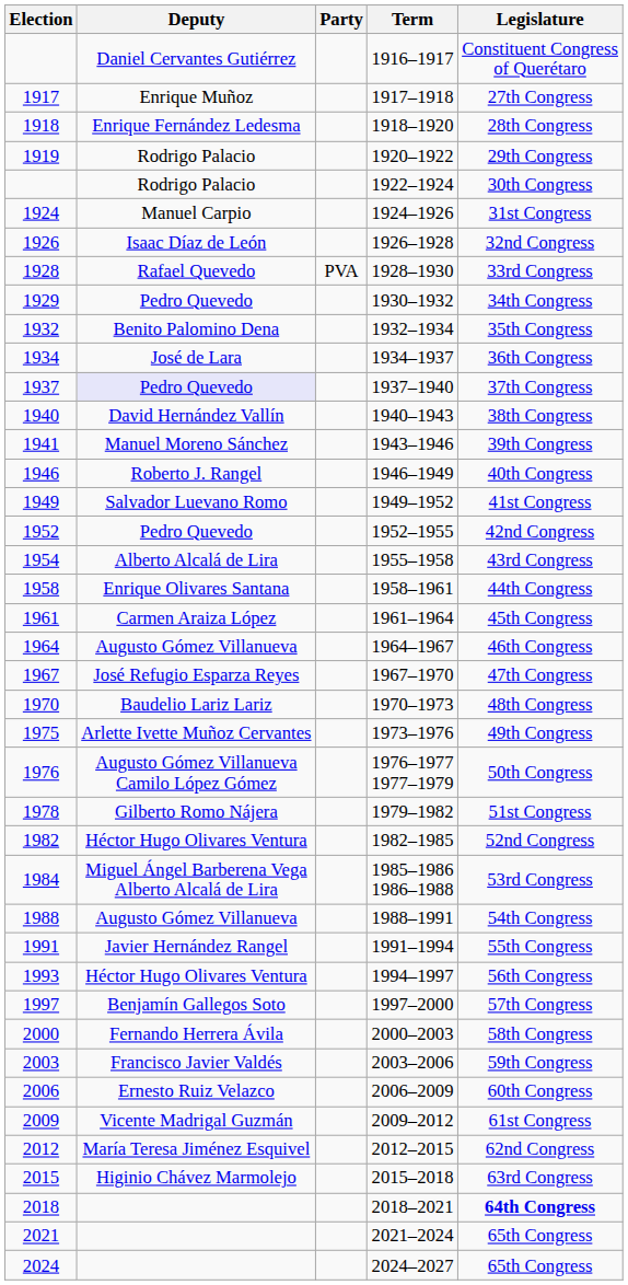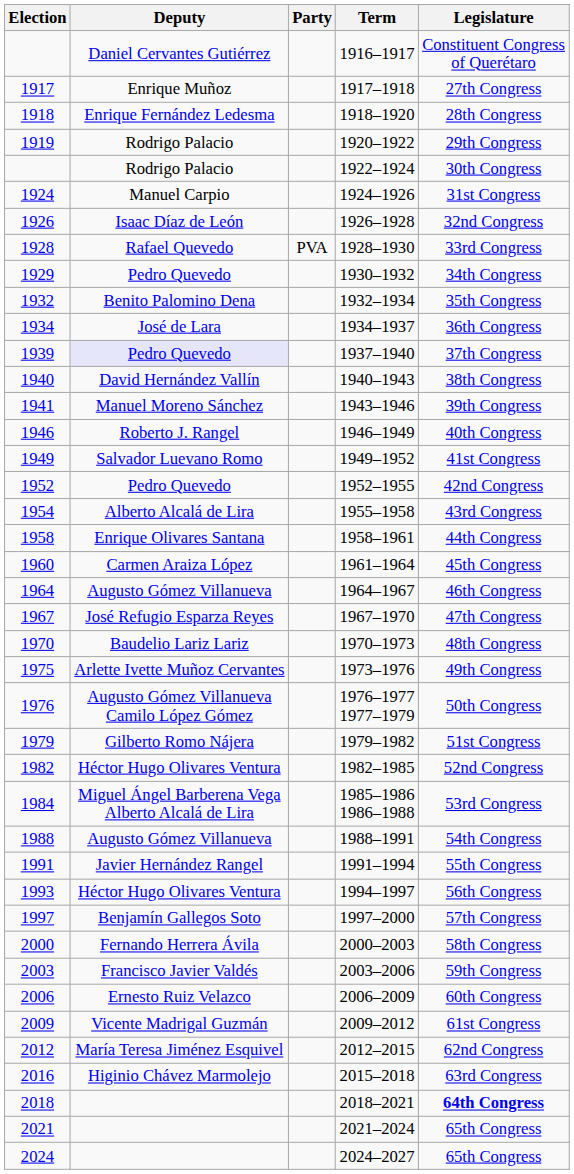1937–1940 | Election: 1937 -> 1939
1961–1964 | Election: 1961 -> 1960
1979–1982 | Election: 1978 -> 1979
2015–2018 | Election: 2015 -> 2016
